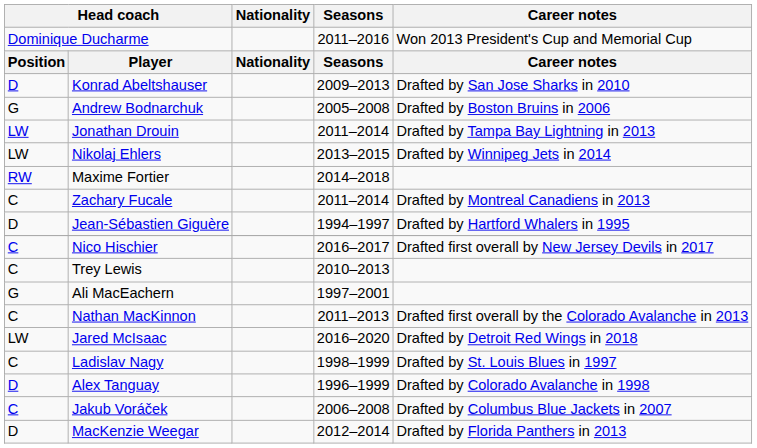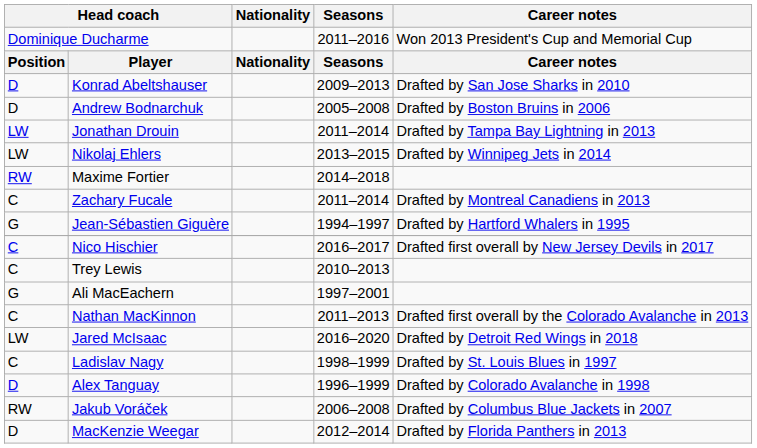Andrew Bodnarchuk | column 1: G -> D
Jean-Sébastien Giguère | column 1: D -> G
Jakub Voráček | column 1: C -> RW
